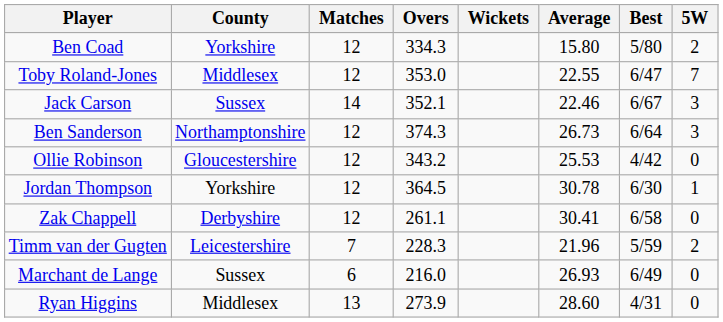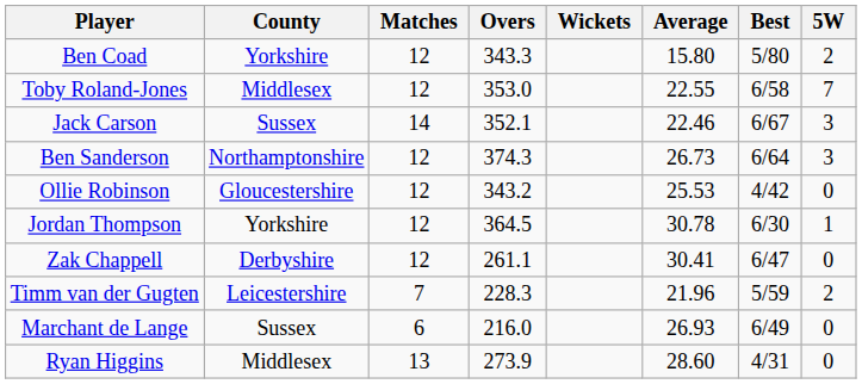Ben Coad | Overs: 334.3 -> 343.3
Toby Roland-Jones | Best: 6/47 -> 6/58
Zak Chappell | Best: 6/58 -> 6/47
